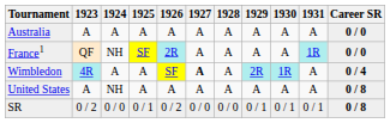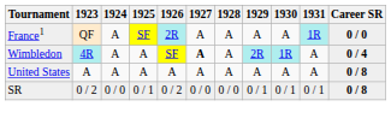- row: Australia | A | A | A | A | A | A | A | A | A | 0 / 0
France1 | 1924: NH -> A
United States | 1924: NH -> A
